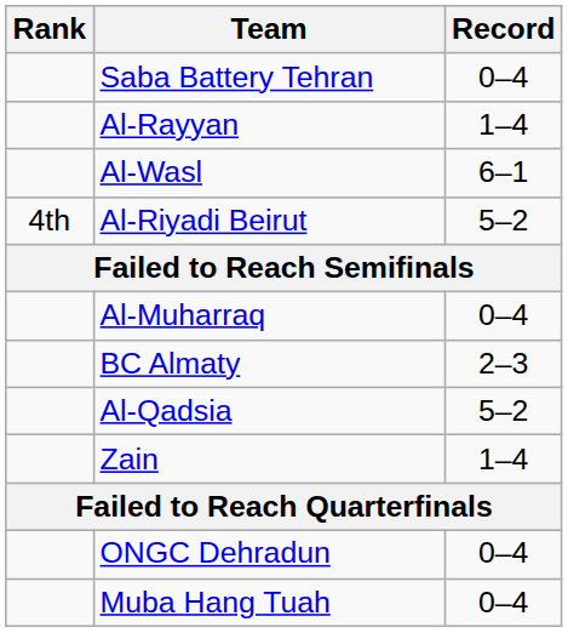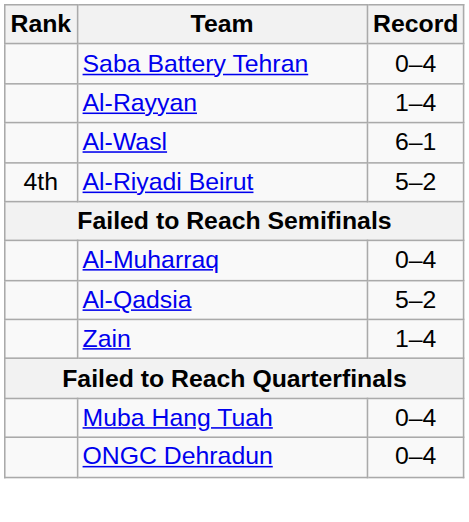- row: BC Almaty | 2–3
rows swapped: Muba Hang Tuah <-> ONGC Dehradun
